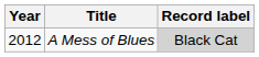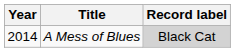A Mess of Blues | Year: 2012 -> 2014
